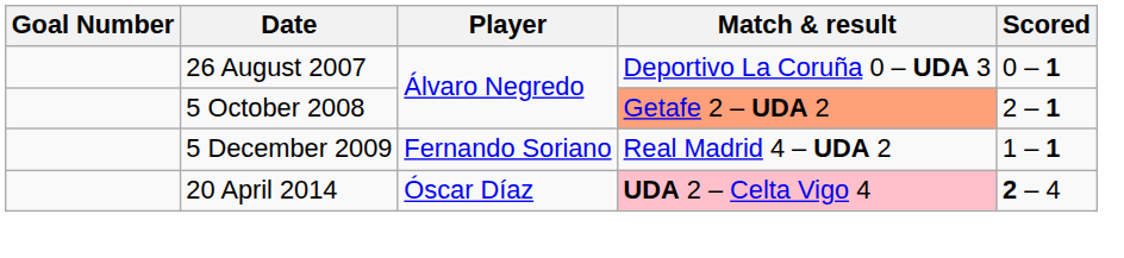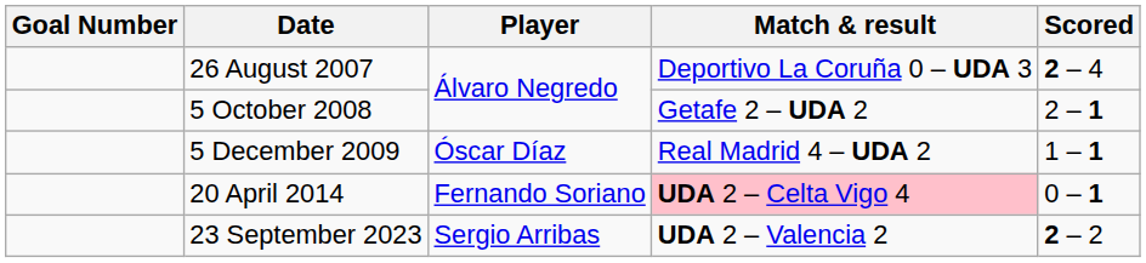26 August 2007 | Scored: 0 – 1 -> 2 – 4
5 October 2008 | Match & result: lightsalmon background -> no background
5 December 2009 | Player: Fernando Soriano -> Óscar Díaz
20 April 2014 | Player: Óscar Díaz -> Fernando Soriano
20 April 2014 | Scored: 2 – 4 -> 0 – 1
+ row: 23 September 2023 | Sergio Arribas | UDA 2 – Valencia 2 | 2 – 2
